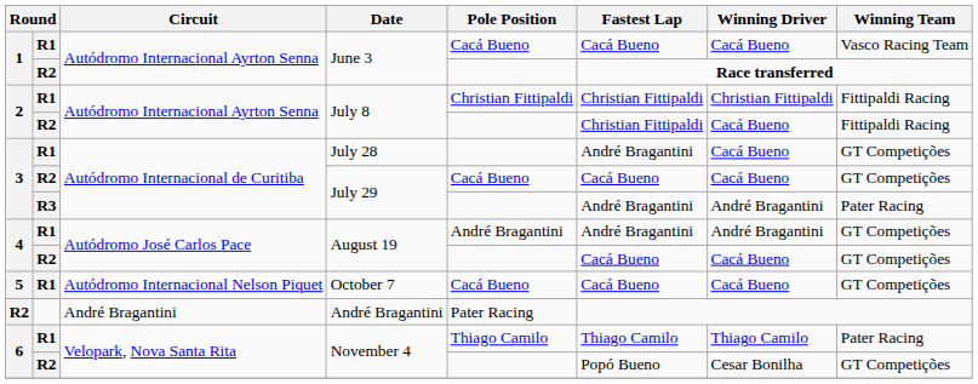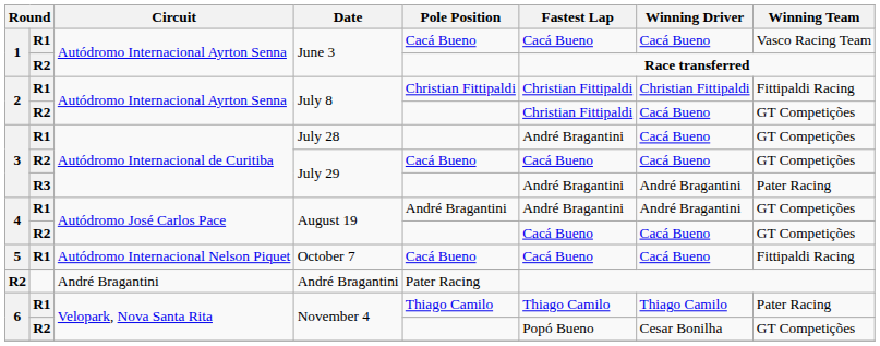R2 / July 8 | Winning Team: Fittipaldi Racing -> GT Competições
R1 / October 7 | Winning Team: GT Competições -> Fittipaldi Racing
